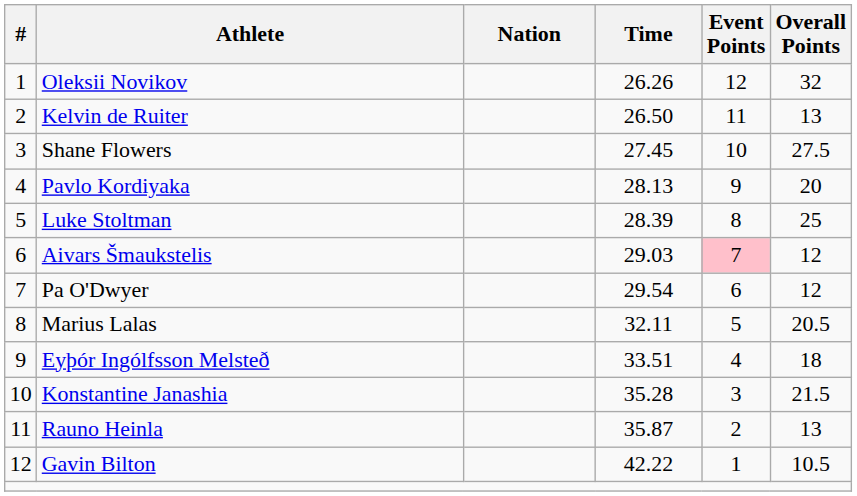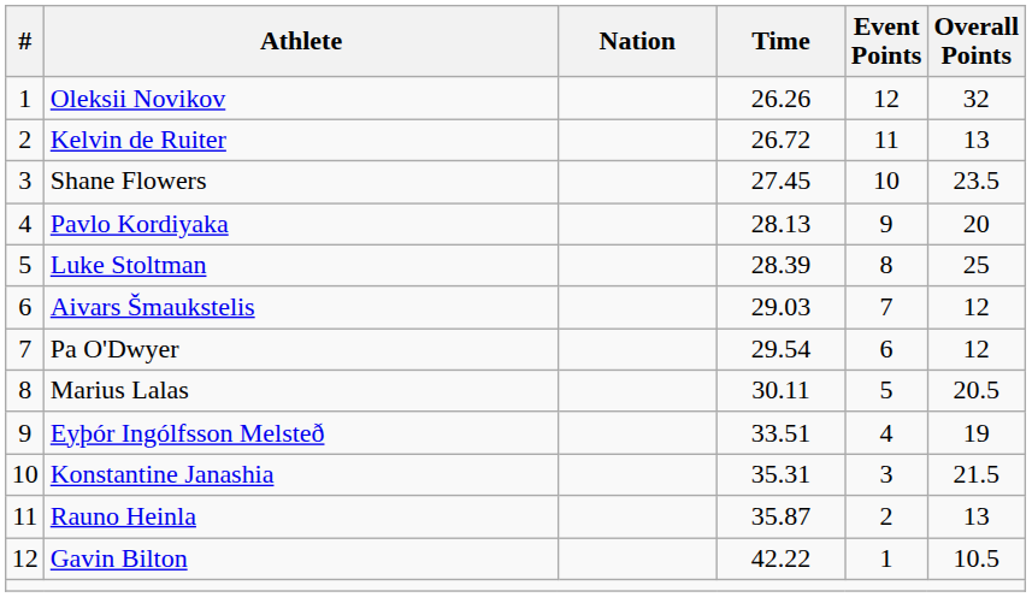Kelvin de Ruiter | Time: 26.50 -> 26.72
Shane Flowers | Overall Points: 27.5 -> 23.5
Aivars Šmaukstelis | Event Points: pink background -> no background
Marius Lalas | Time: 32.11 -> 30.11
Eyþór Ingólfsson Melsteð | Overall Points: 18 -> 19
Konstantine Janashia | Time: 35.28 -> 35.31
